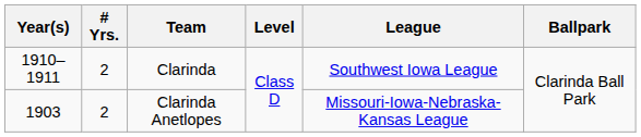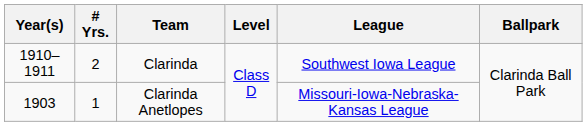Clarinda Anetlopes | # Yrs.: 2 -> 1
